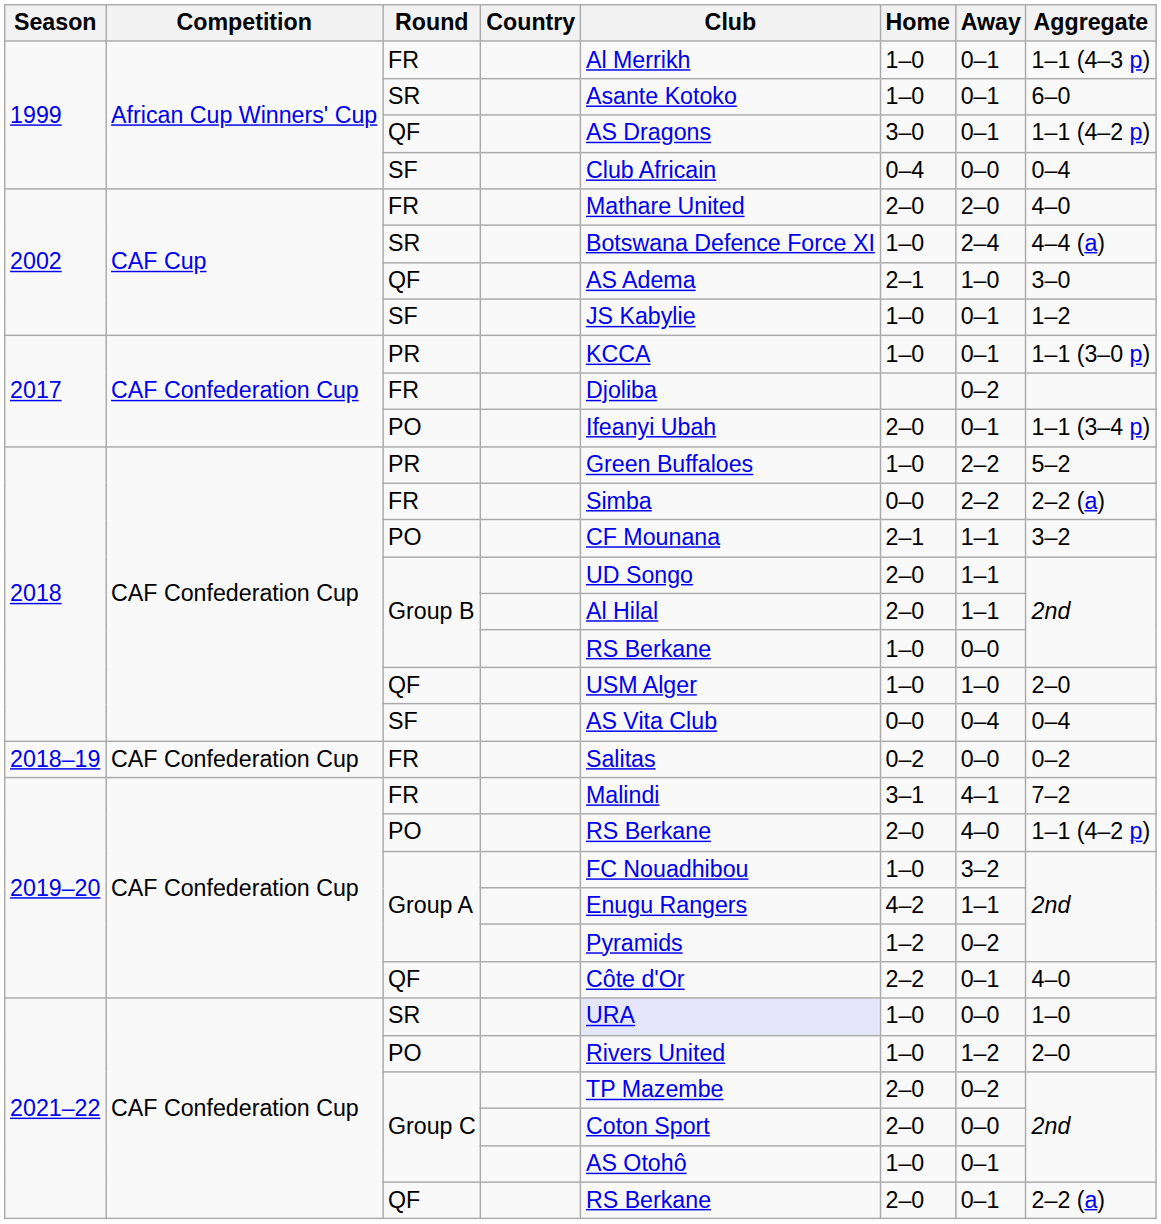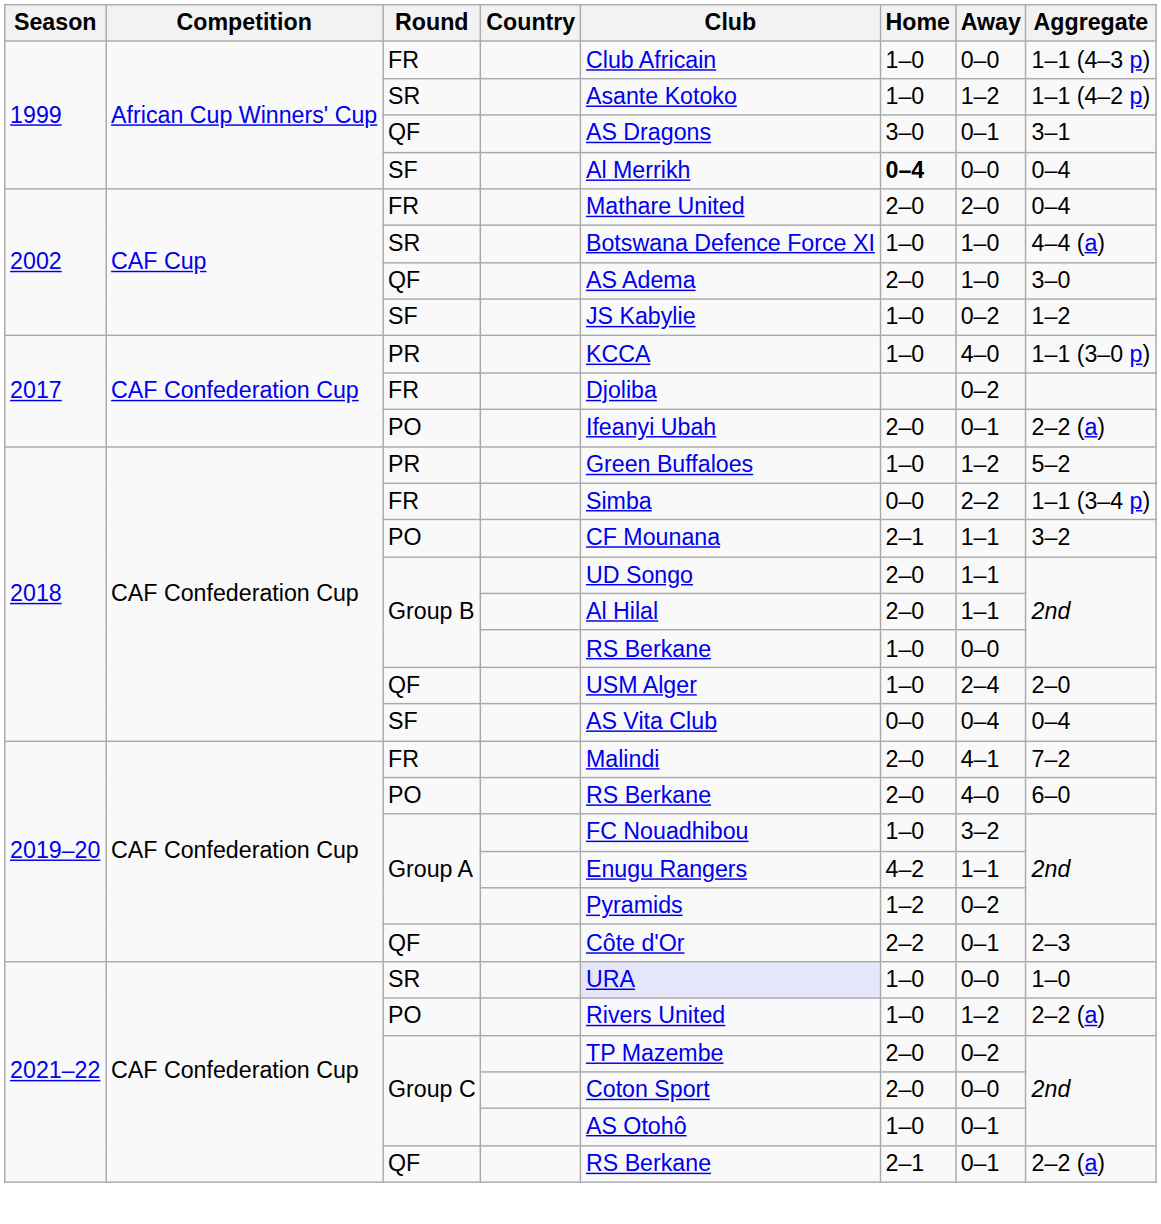1999 / FR | Club: Al Merrikh -> Club Africain
1999 / FR | Away: 0–1 -> 0–0
1999 / SR | Away: 0–1 -> 1–2
1999 / SR | Aggregate: 6–0 -> 1–1 (4–2 p)
1999 / QF | Aggregate: 1–1 (4–2 p) -> 3–1
1999 / SF | Club: Club Africain -> Al Merrikh
1999 / SF | Home: normal -> bold
2002 / FR | Aggregate: 4–0 -> 0–4
2002 / SR | Away: 2–4 -> 1–0
2002 / QF | Home: 2–1 -> 2–0
2002 / SF | Away: 0–1 -> 0–2
2017 / PR | Away: 0–1 -> 4–0
2017 / PO | Aggregate: 1–1 (3–4 p) -> 2–2 (a)
2018 / PR | Away: 2–2 -> 1–2
2018 / FR | Aggregate: 2–2 (a) -> 1–1 (3–4 p)
2018 / QF | Away: 1–0 -> 2–4
- row: 2018–19 | CAF Confederation Cup | FR | Salitas | 0–2 | 0–0 | 0–2
2019–20 / FR | Home: 3–1 -> 2–0
2019–20 / PO | Aggregate: 1–1 (4–2 p) -> 6–0
2019–20 / QF | Aggregate: 4–0 -> 2–3
2021–22 / PO | Aggregate: 2–0 -> 2–2 (a)
2021–22 / QF | Home: 2–0 -> 2–1
